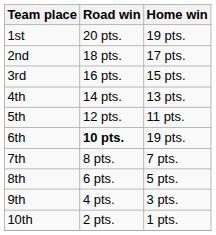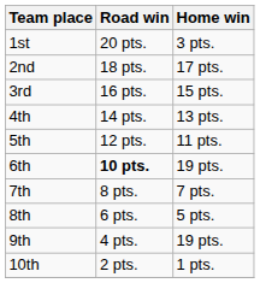1st | Home win: 19 pts. -> 3 pts.
9th | Home win: 3 pts. -> 19 pts.
